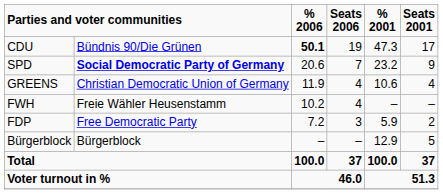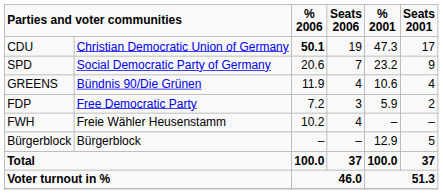CDU | column 2: Bündnis 90/Die Grünen -> Christian Democratic Union of Germany
SPD | column 2: bold -> normal
GREENS | column 2: Christian Democratic Union of Germany -> Bündnis 90/Die Grünen
rows swapped: FDP <-> FWH
